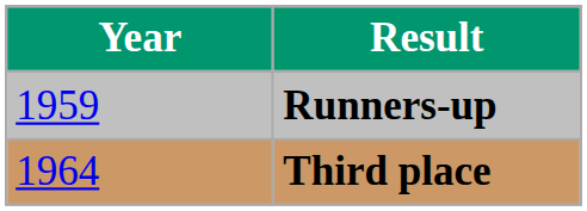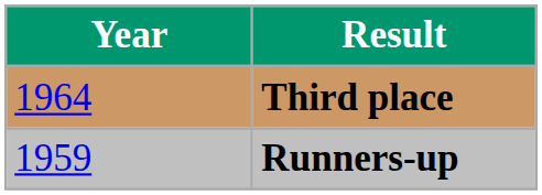rows swapped: Runners-up <-> Third place
